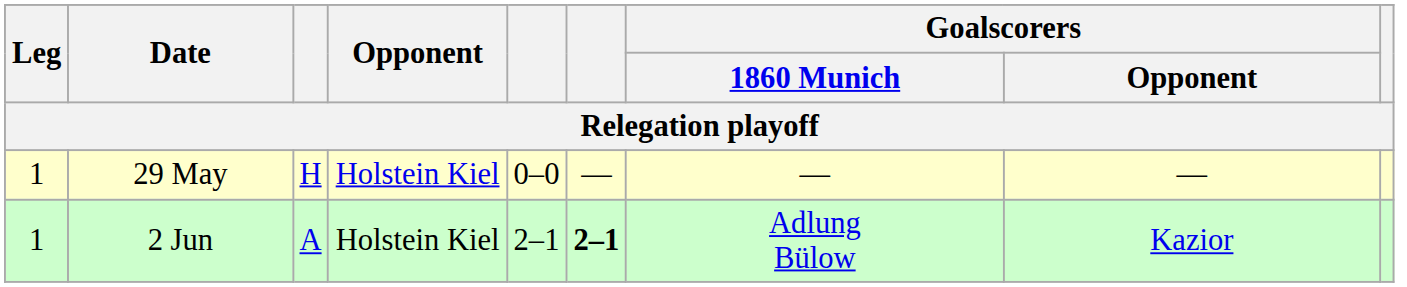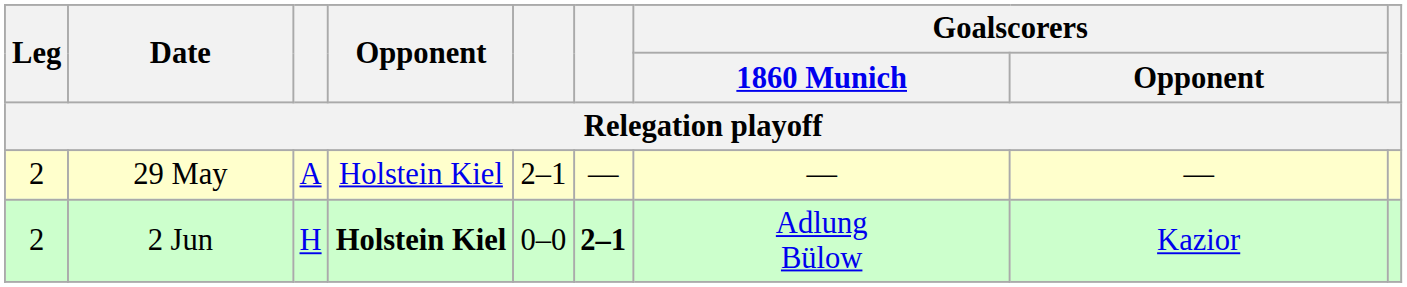29 May | Leg: 1 -> 2
29 May | column 3: H -> A
29 May | column 5: 0–0 -> 2–1
2 Jun | Leg: 1 -> 2
2 Jun | column 3: A -> H
2 Jun | Opponent: normal -> bold
2 Jun | column 5: 2–1 -> 0–0
